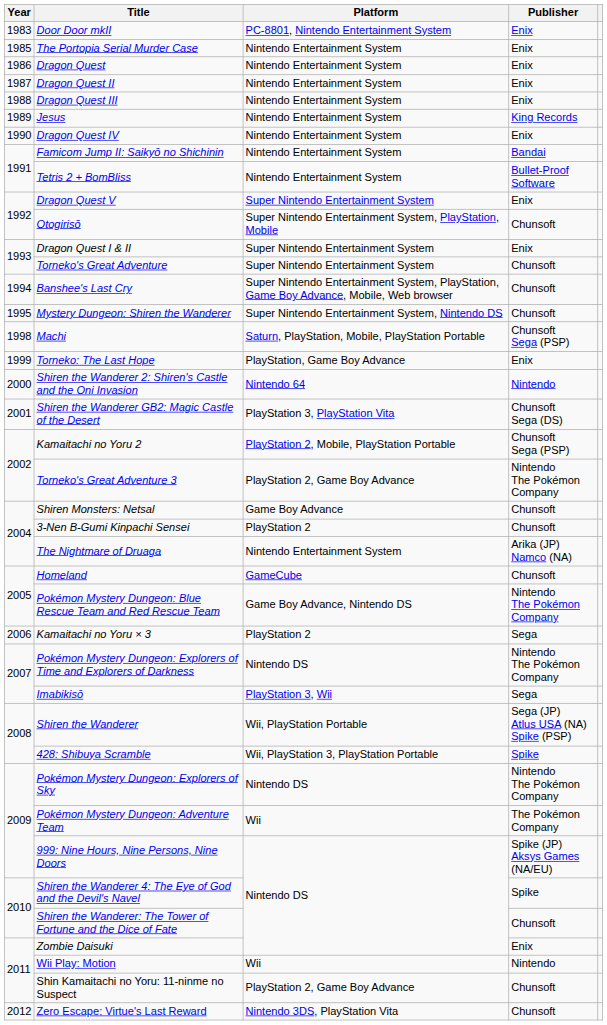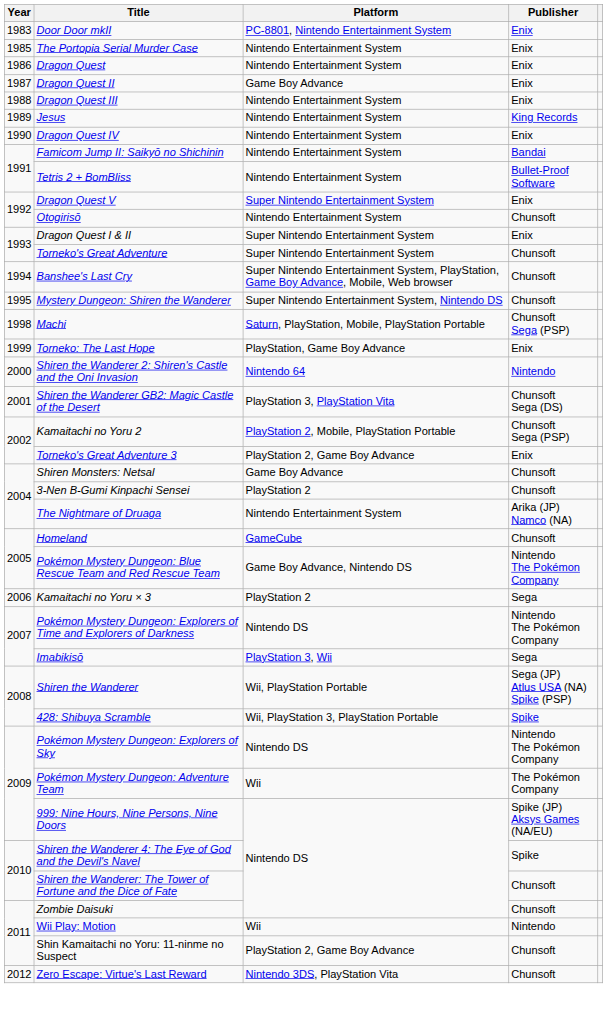Dragon Quest II | Platform: Nintendo Entertainment System -> Game Boy Advance
Otogirisō | Platform: Super Nintendo Entertainment System, PlayStation, Mobile -> Nintendo Entertainment System
Torneko's Great Adventure 3 | Publisher: Nintendo The Pokémon Company -> Enix
Zombie Daisuki | Publisher: Enix -> Chunsoft
